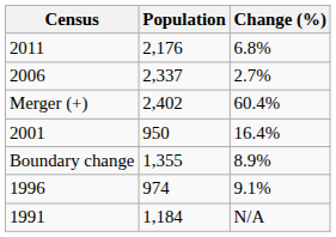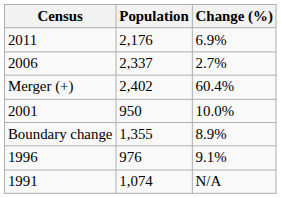2011 | Change (%): 6.8% -> 6.9%
2001 | Change (%): 16.4% -> 10.0%
1996 | Population: 974 -> 976
1991 | Population: 1,184 -> 1,074
